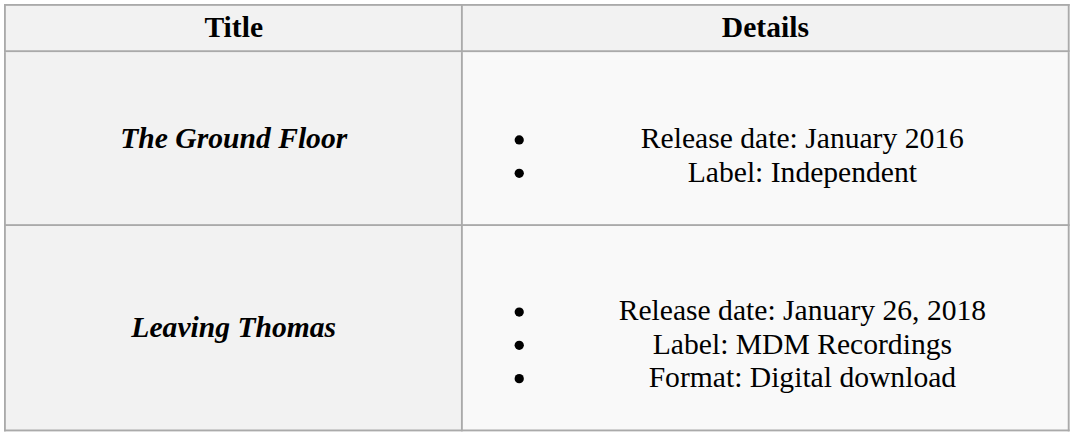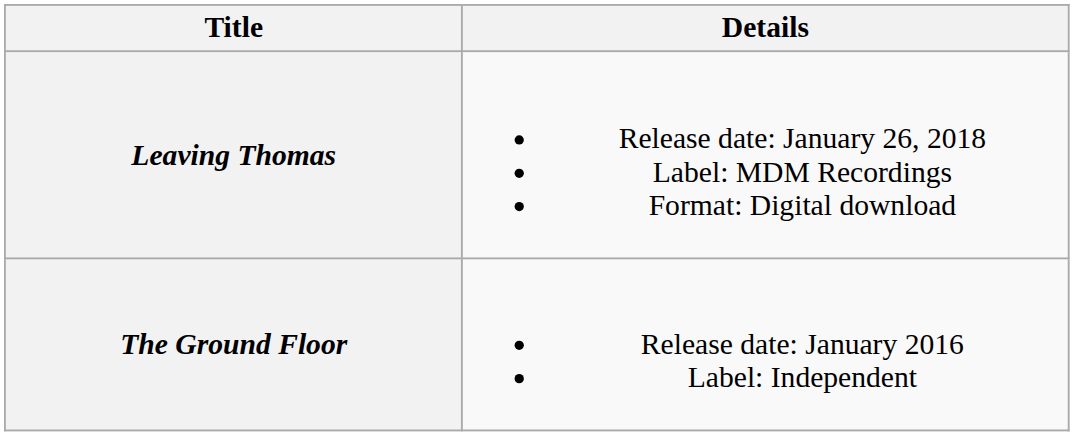rows swapped: The Ground Floor <-> Leaving Thomas
